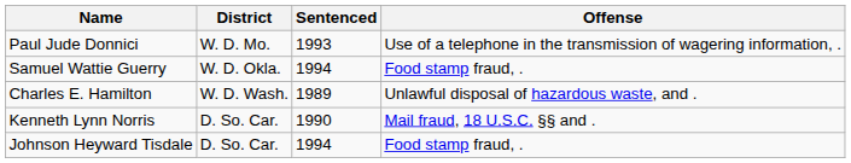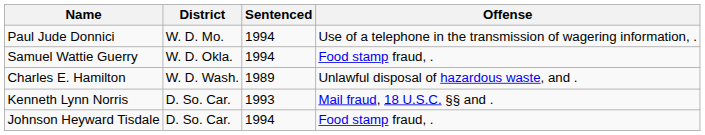Paul Jude Donnici | Sentenced: 1993 -> 1994
Kenneth Lynn Norris | Sentenced: 1990 -> 1993
